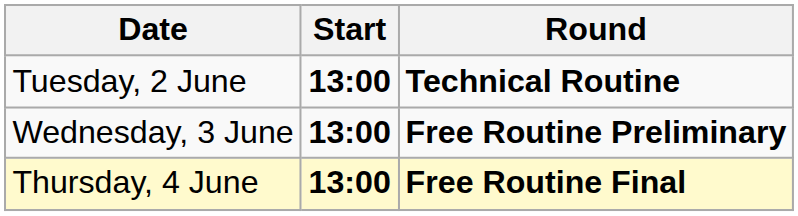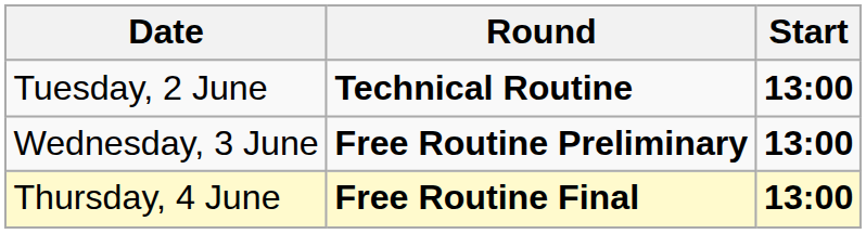columns swapped: Start <-> Round
